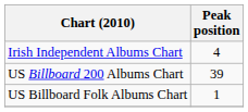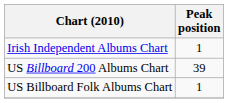Irish Independent Albums Chart | Peak position: 4 -> 1
